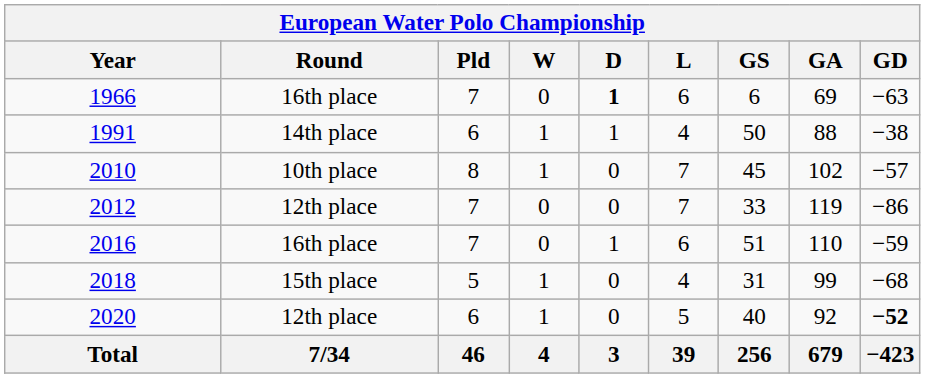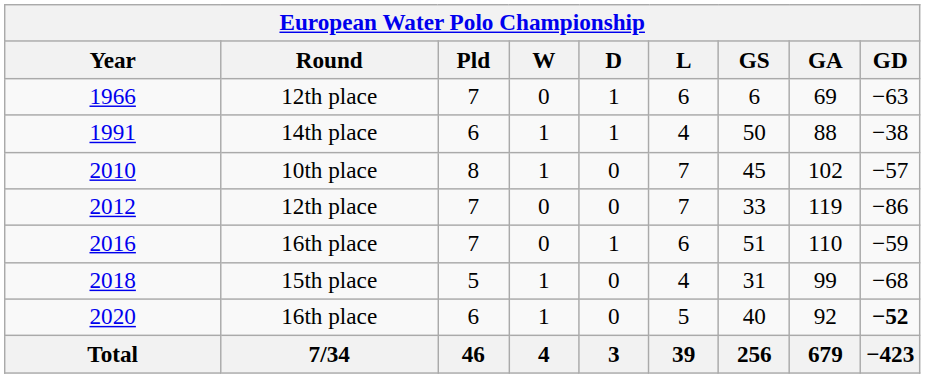1966 | Round: 16th place -> 12th place
1966 | D: bold -> normal
2020 | Round: 12th place -> 16th place
